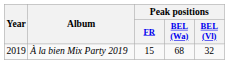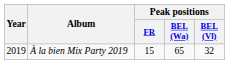À la bien Mix Party 2019 | Peak positions / BEL (Wa): 68 -> 65
